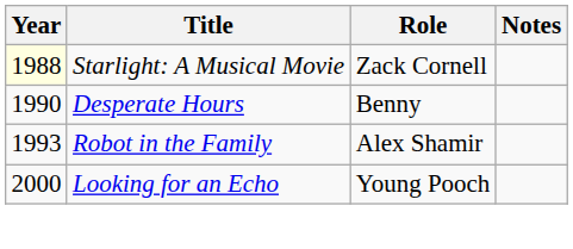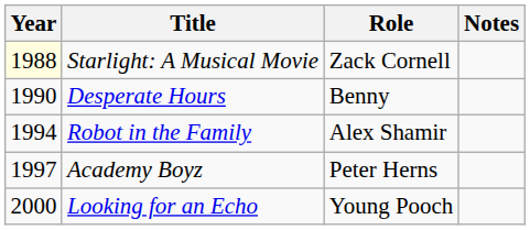Robot in the Family | Year: 1993 -> 1994
+ row: 1997 | Academy Boyz | Peter Herns
